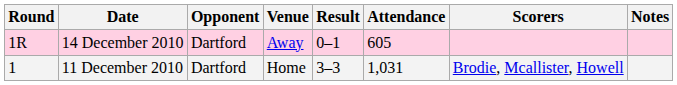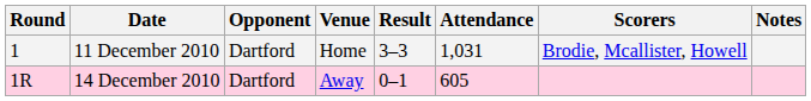rows swapped: 11 December 2010 <-> 14 December 2010
